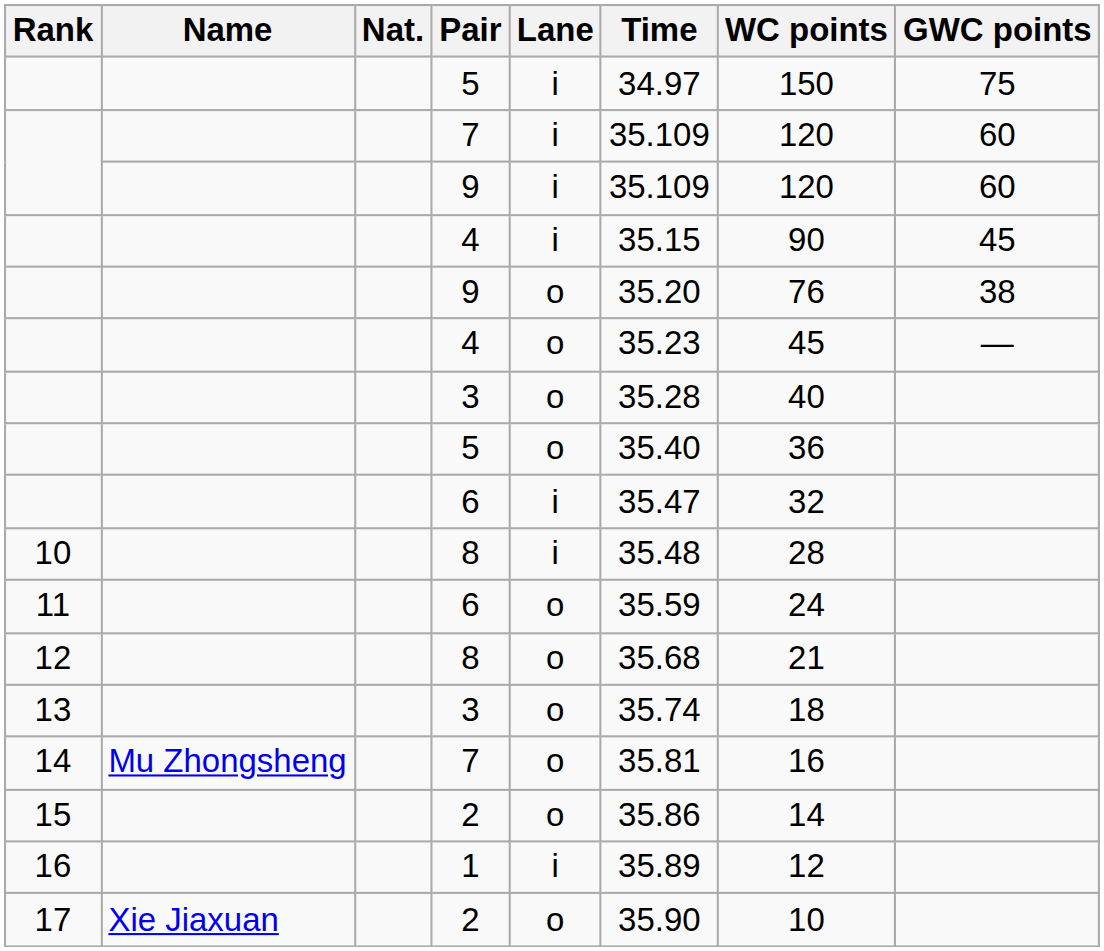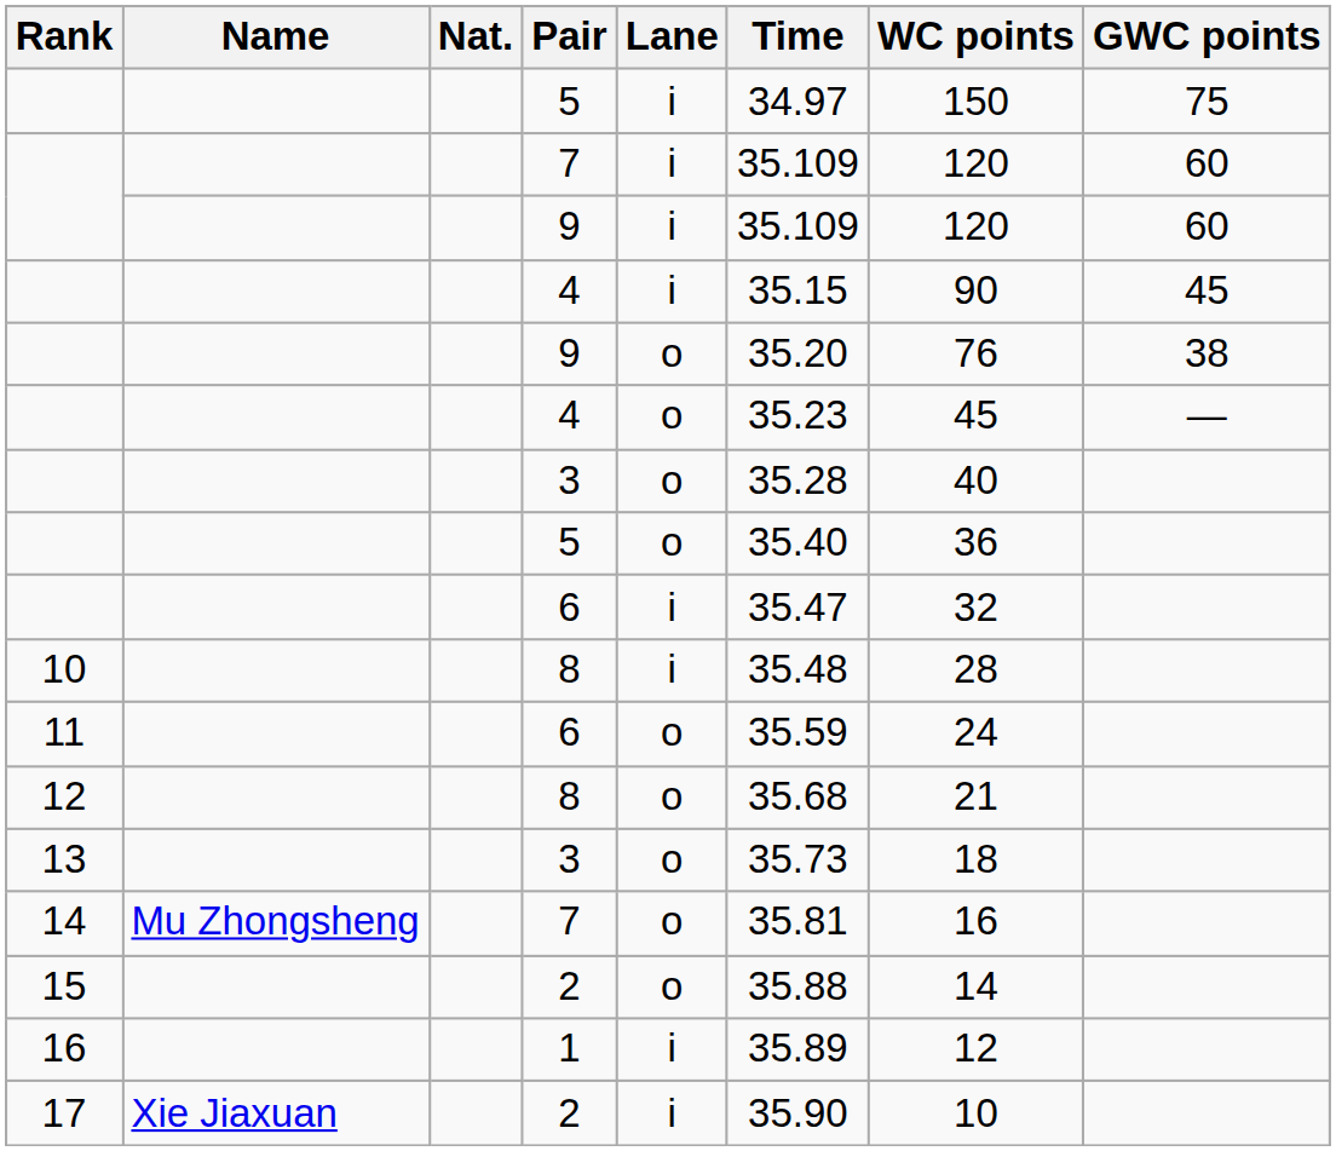13 | Time: 35.74 -> 35.73
15 | Time: 35.86 -> 35.88
17 | Lane: o -> i
